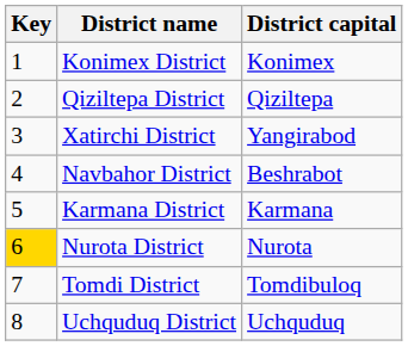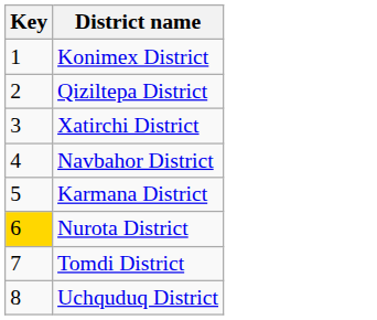- column: District capital | Konimex | Qiziltepa | Yangirabod | Beshrabot | Karmana | Nurota | Tomdibuloq | Uchquduq
